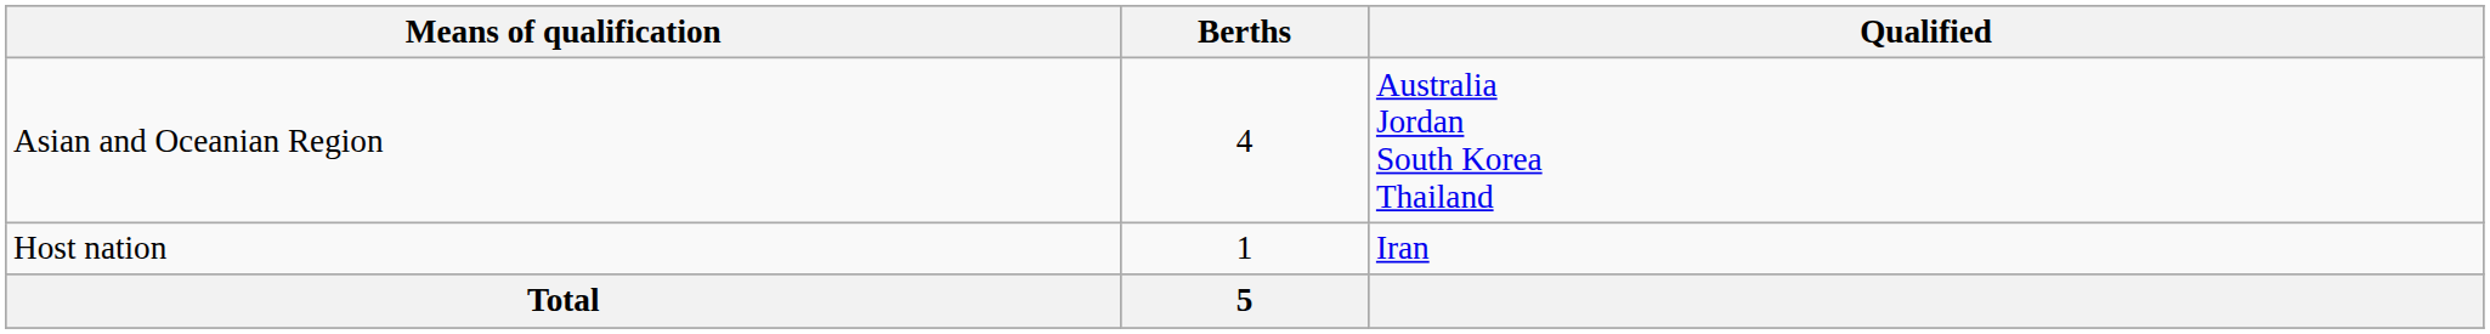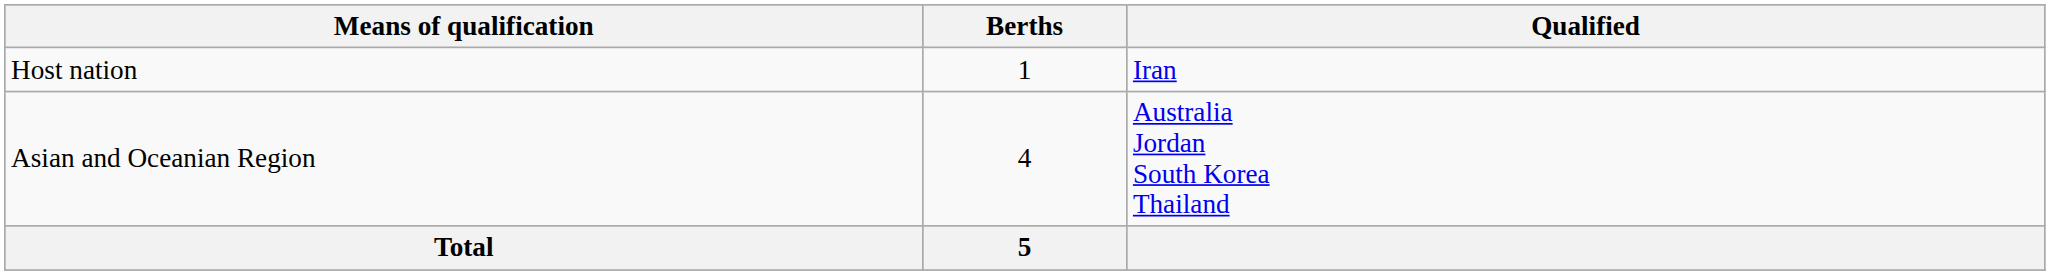rows swapped: Host nation <-> Asian and Oceanian Region
